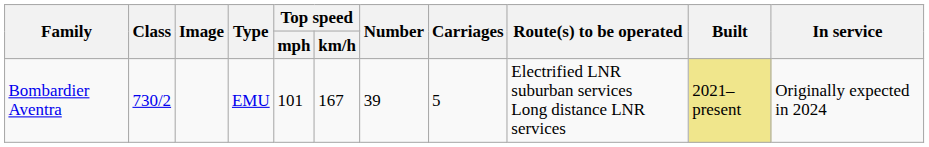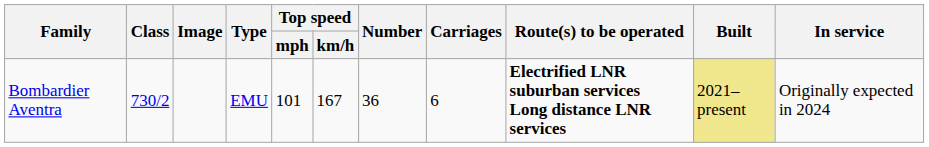Bombardier Aventra | Number: 39 -> 36
Bombardier Aventra | Carriages: 5 -> 6
Bombardier Aventra | Route(s) to be operated: normal -> bold
